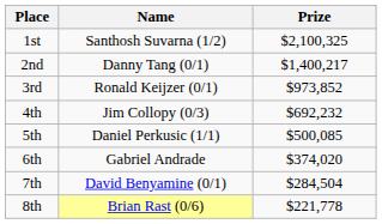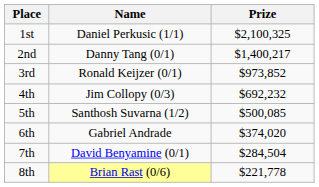1st | Name: Santhosh Suvarna (1/2) -> Daniel Perkusic (1/1)
5th | Name: Daniel Perkusic (1/1) -> Santhosh Suvarna (1/2)
